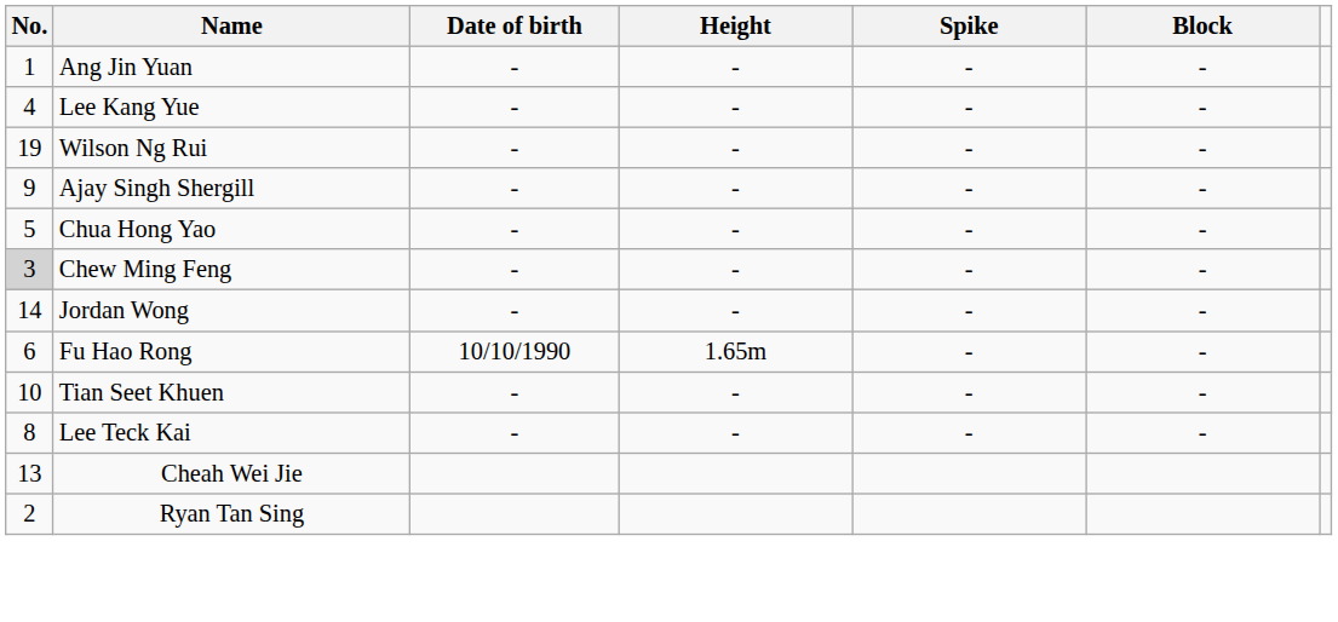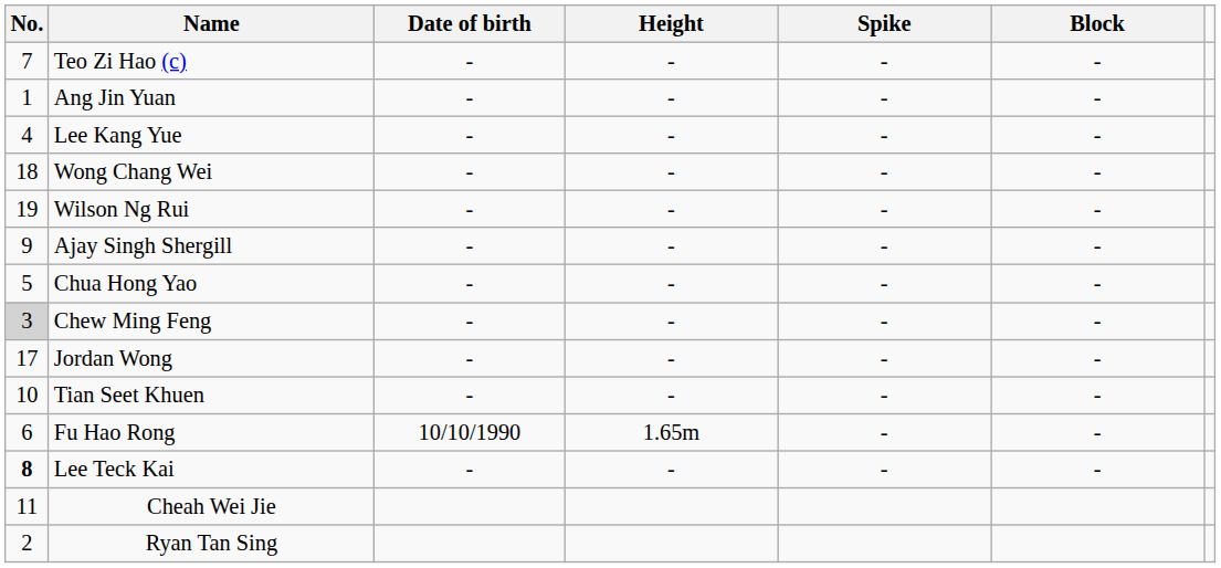+ row: 7 | Teo Zi Hao (c) | - | - | - | -
+ row: 18 | Wong Chang Wei | - | - | - | -
Jordan Wong | No.: 14 -> 17
rows swapped: Fu Hao Rong <-> Tian Seet Khuen
Lee Teck Kai | No.: normal -> bold
Cheah Wei Jie | No.: 13 -> 11
